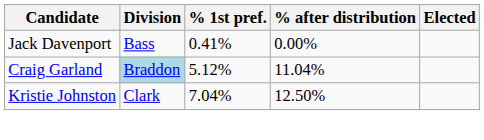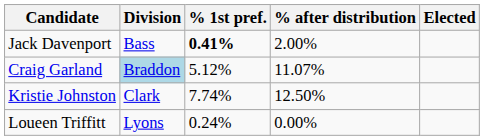Jack Davenport | % 1st pref.: normal -> bold
Jack Davenport | % after distribution: 0.00% -> 2.00%
Craig Garland | % after distribution: 11.04% -> 11.07%
Kristie Johnston | % 1st pref.: 7.04% -> 7.74%
+ row: Loueen Triffitt | Lyons | 0.24% | 0.00%
